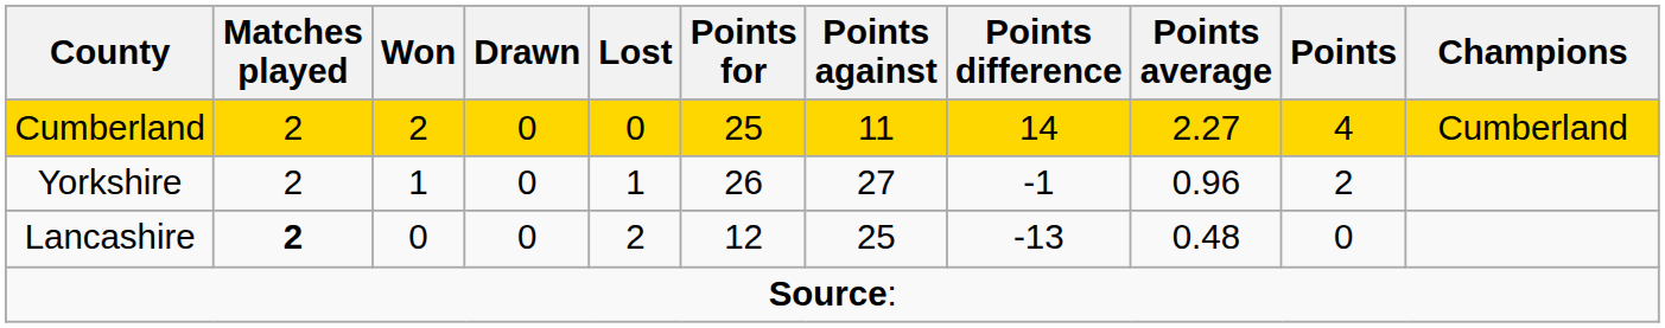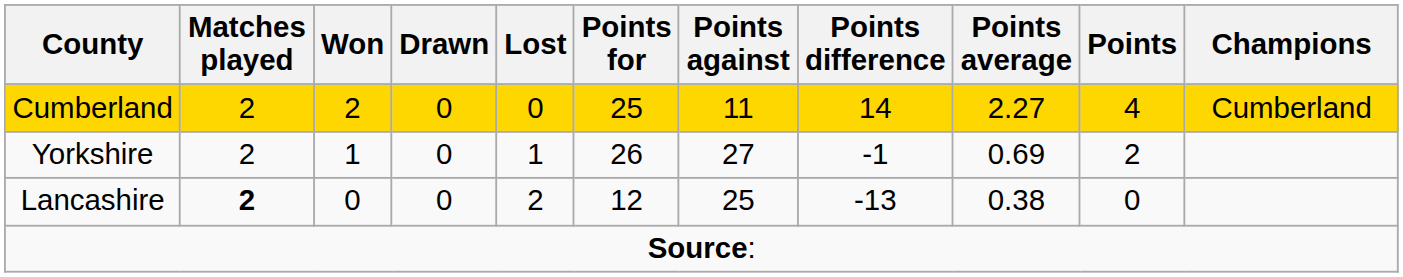Yorkshire | Points average: 0.96 -> 0.69
Lancashire | Points average: 0.48 -> 0.38
